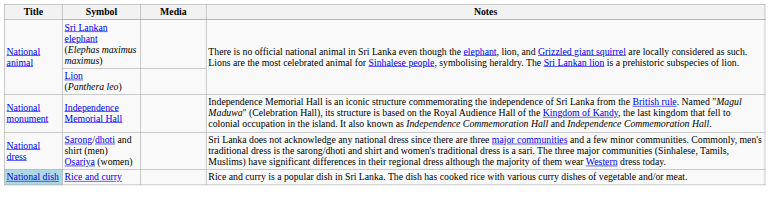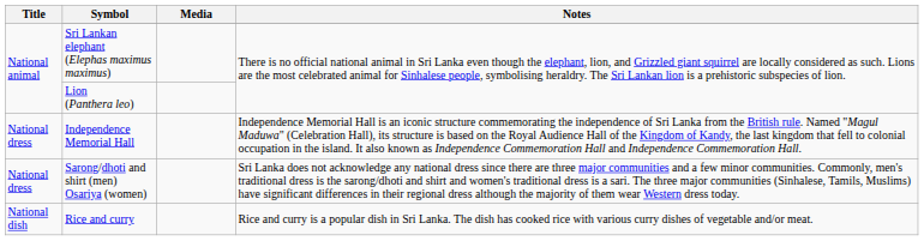Independence Memorial Hall | Title: National monument -> National dress
Rice and curry | Title: lightblue background -> no background
